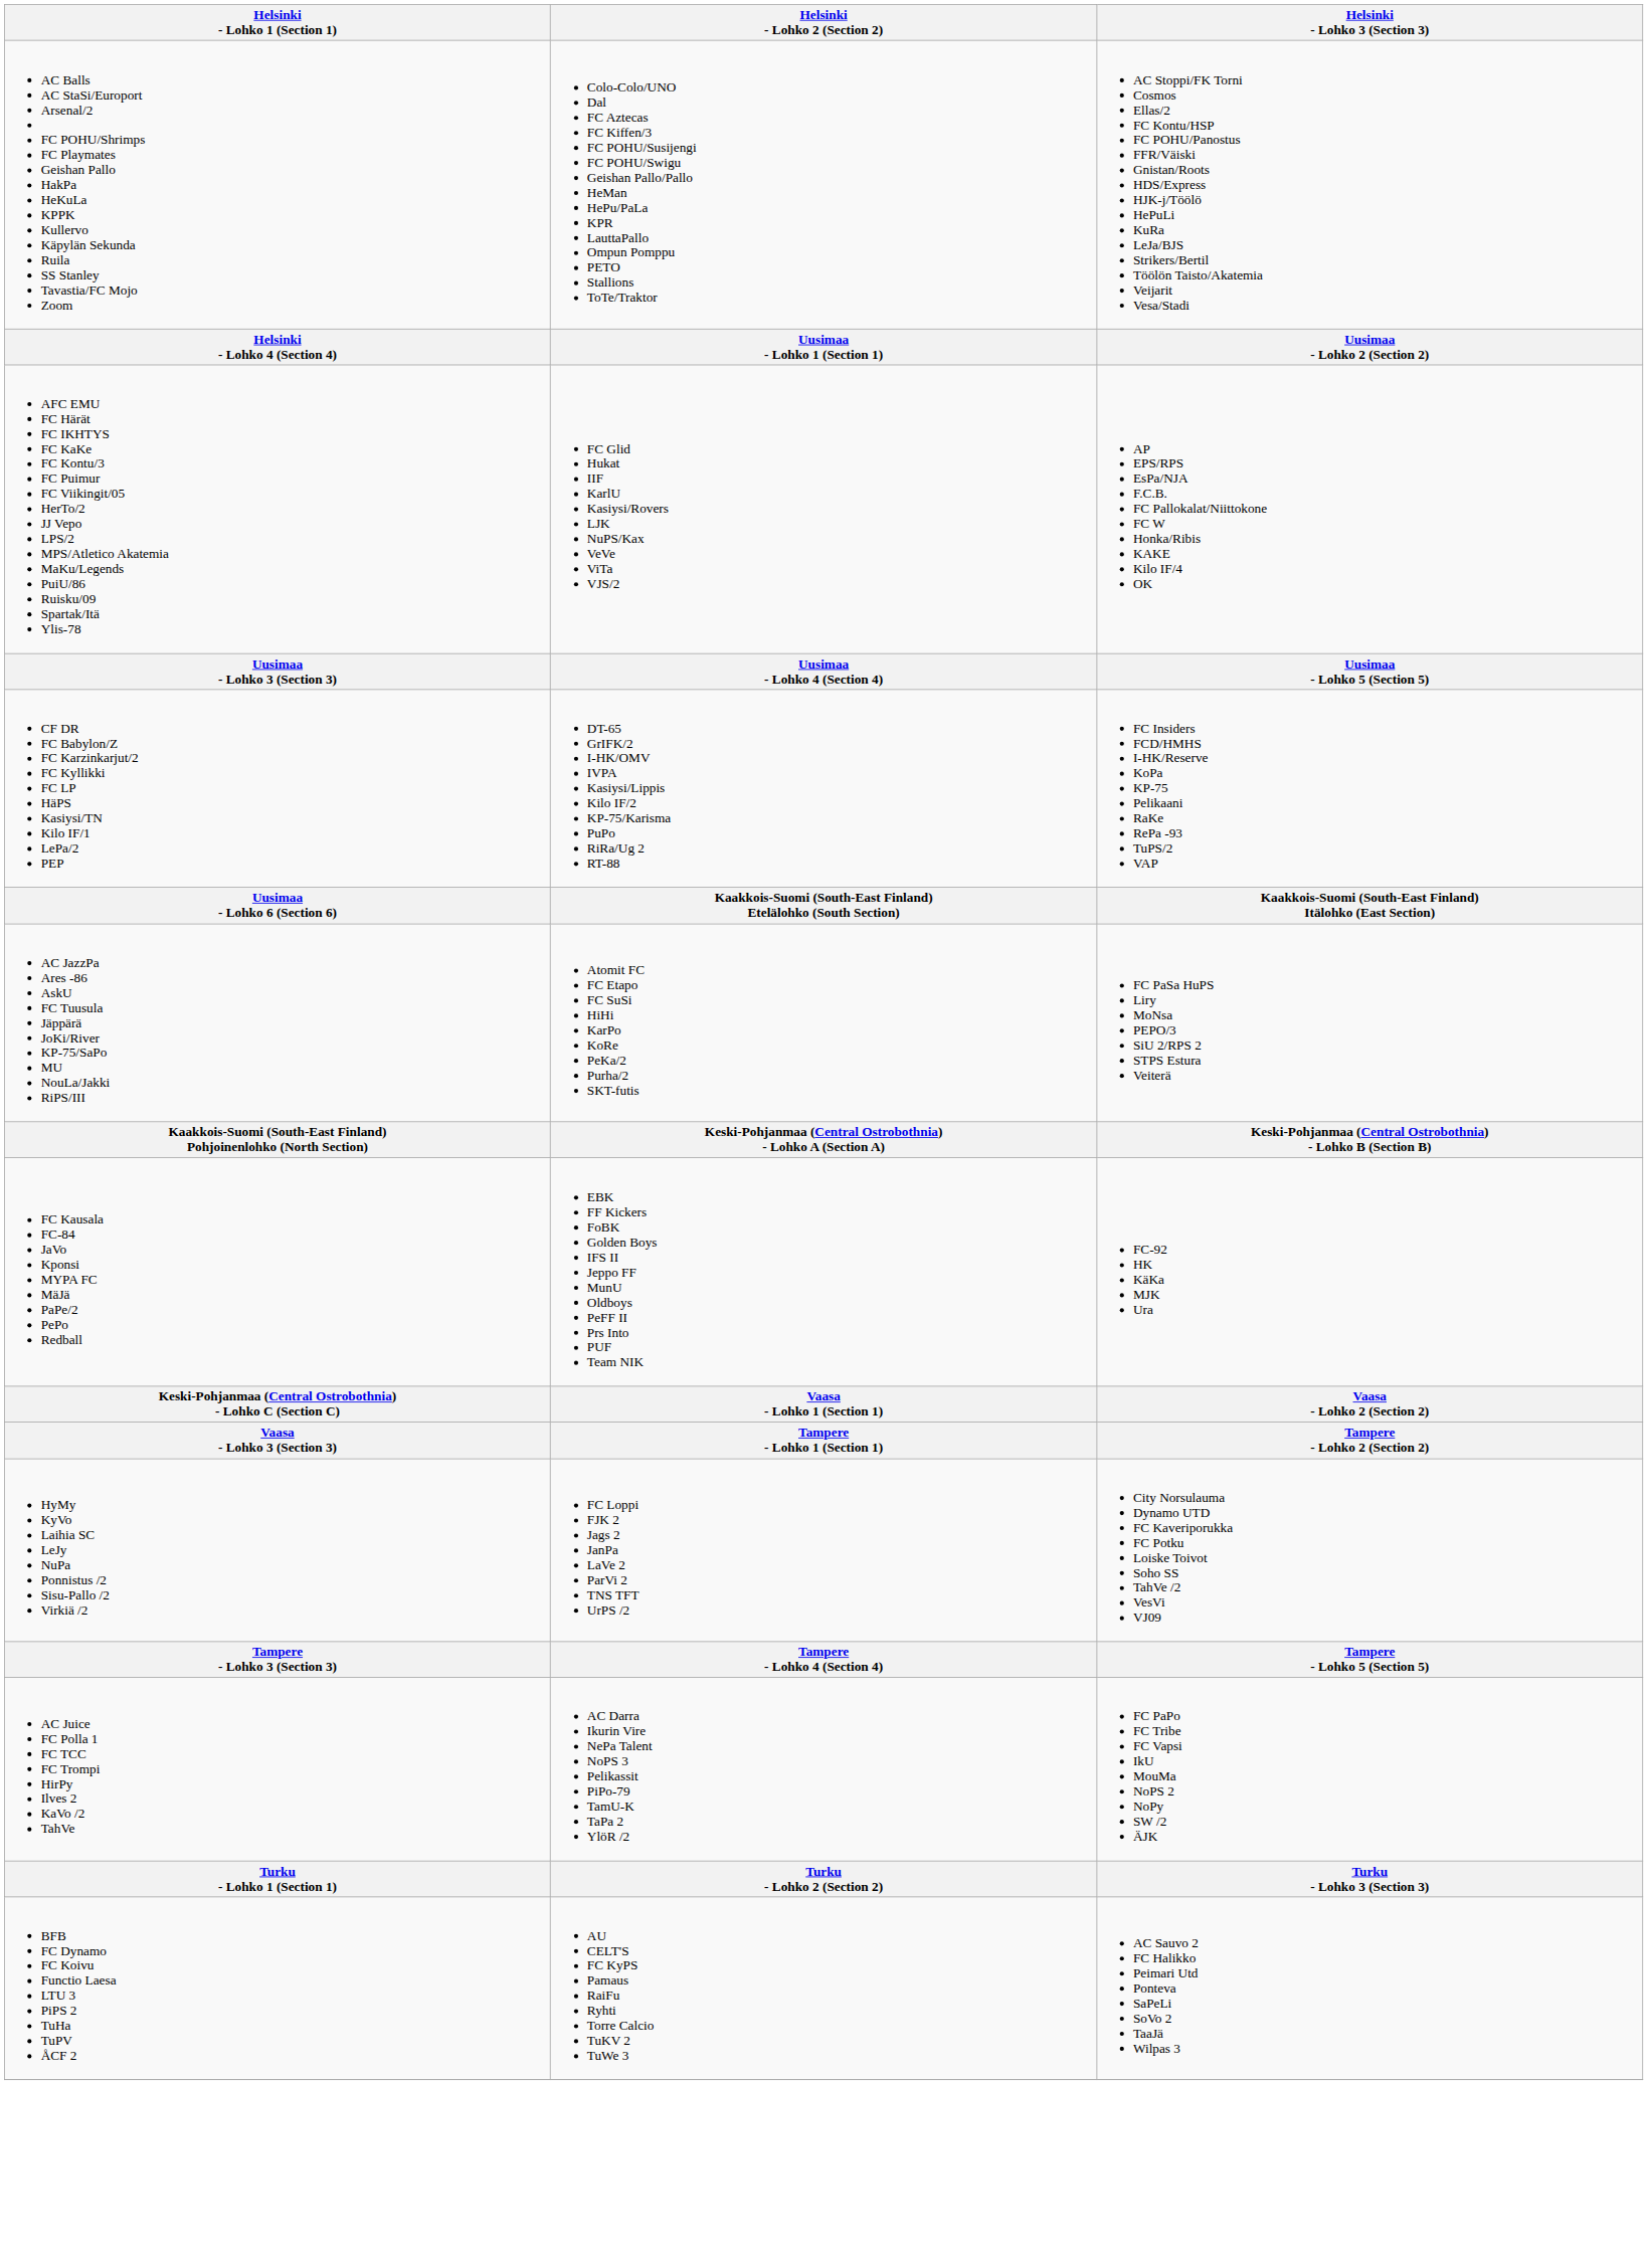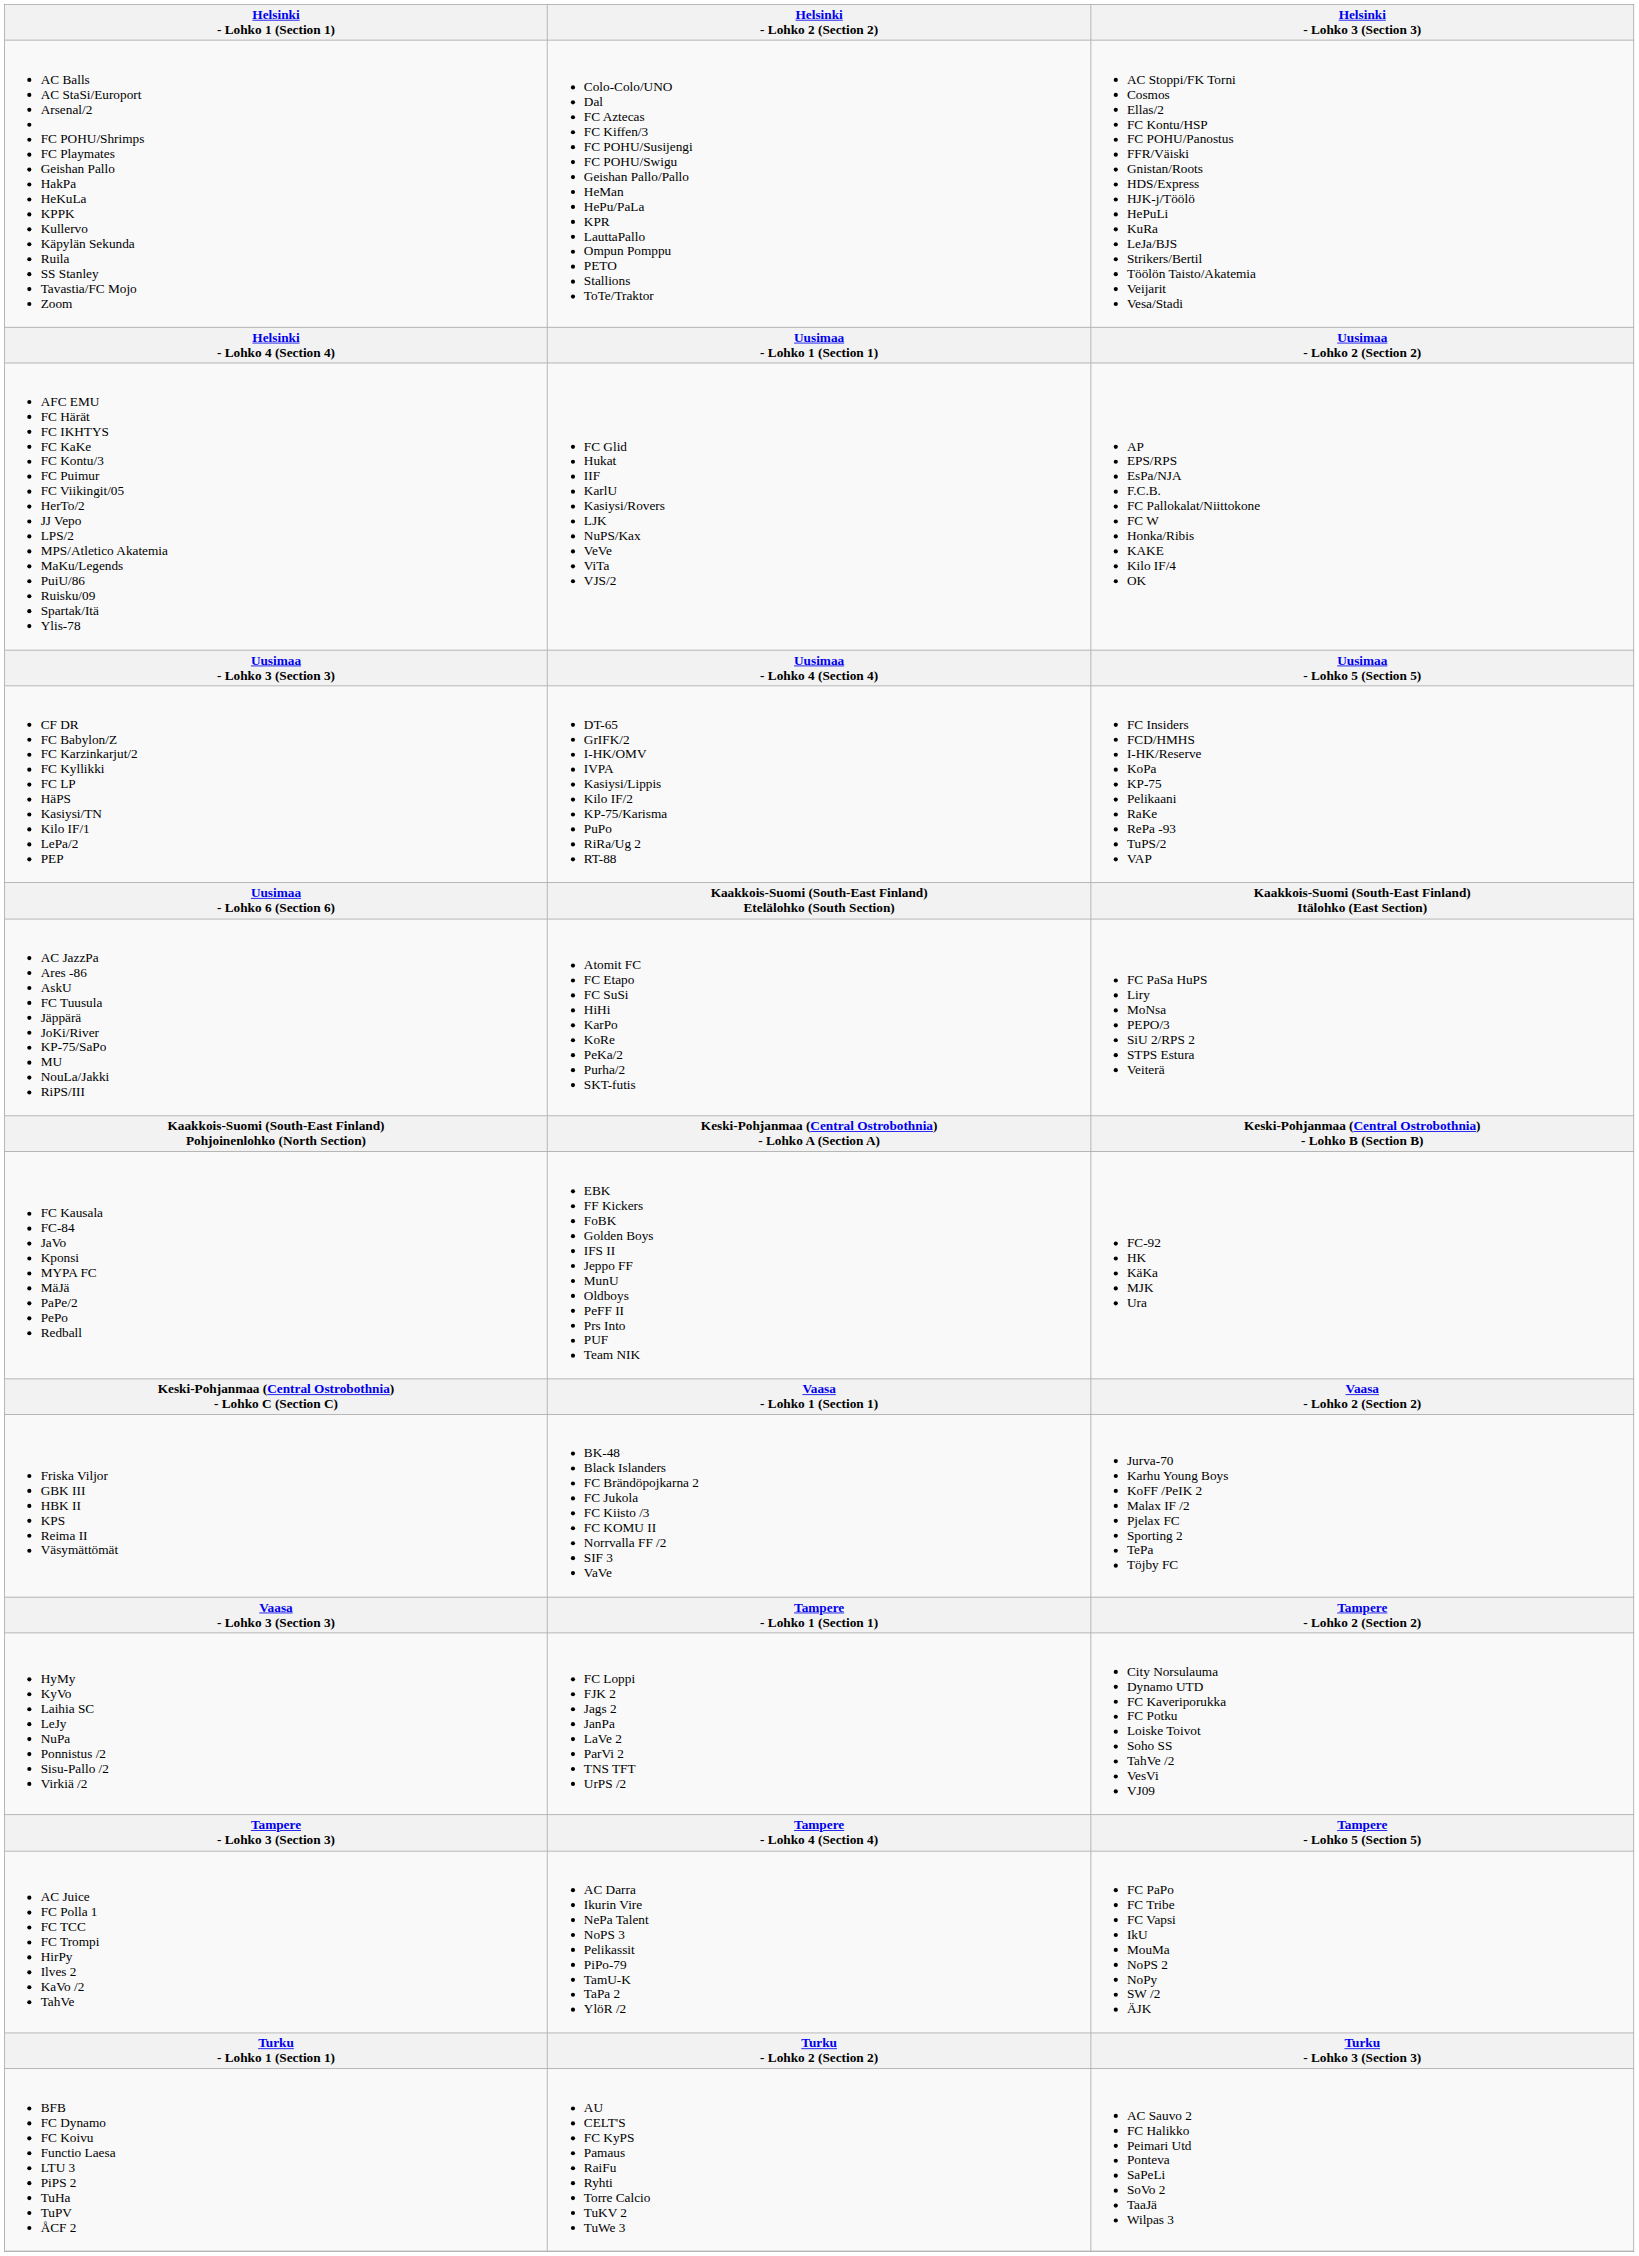+ row: Friska Viljor GBK III HBK II KPS Reima II Väsymättömät | BK-48 Black Islanders FC Brändöpojkarna 2 FC Jukola FC Kiisto /3 FC KOMU II Norrvalla FF /2 SIF 3 VaVe | Jurva-70 Karhu Young Boys KoFF /PeIK 2 Malax IF /2 Pjelax FC Sporting 2 TePa Töjby FC
